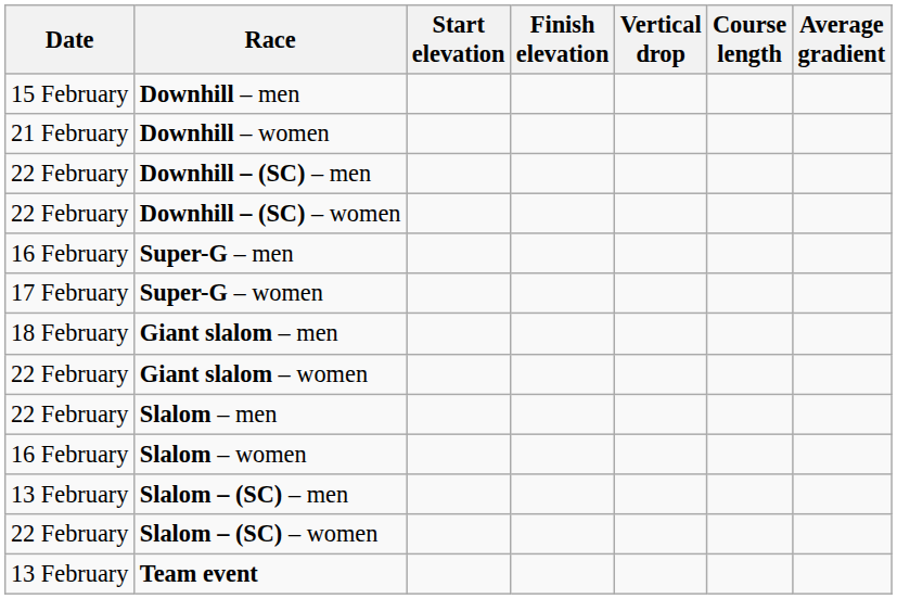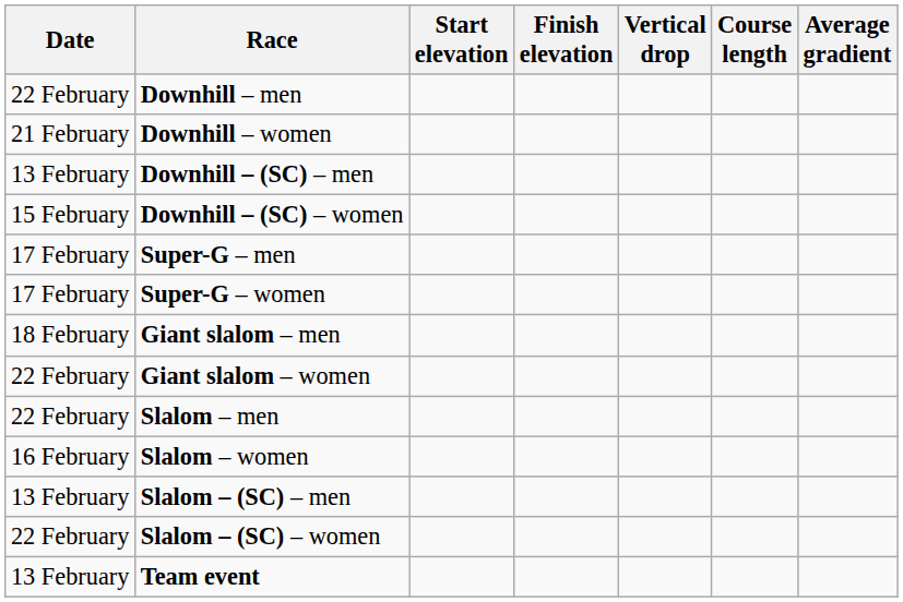Downhill – men | Date: 15 February -> 22 February
Downhill – (SC) – men | Date: 22 February -> 13 February
Downhill – (SC) – women | Date: 22 February -> 15 February
Super-G – men | Date: 16 February -> 17 February
